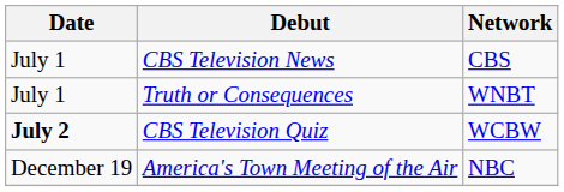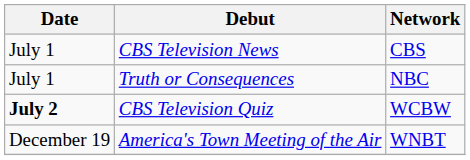Truth or Consequences | Network: WNBT -> NBC
America's Town Meeting of the Air | Network: NBC -> WNBT
